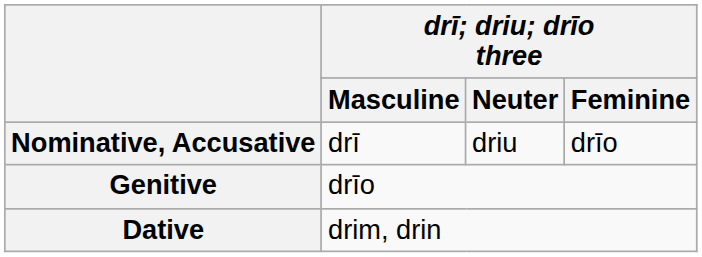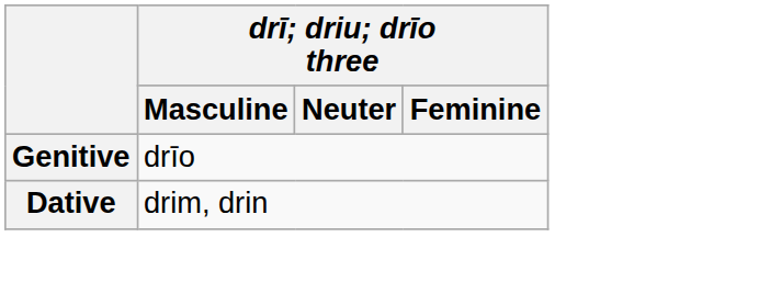- row: Nominative, Accusative | drī | driu | drīo
